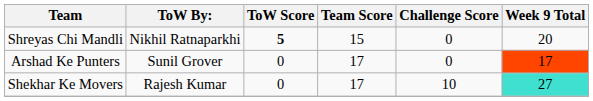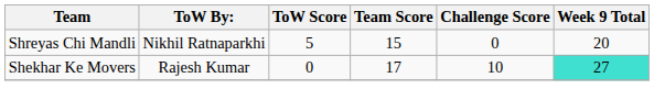Shreyas Chi Mandli | ToW Score: bold -> normal
- row: Arshad Ke Punters | Sunil Grover | 0 | 17 | 0 | 17
